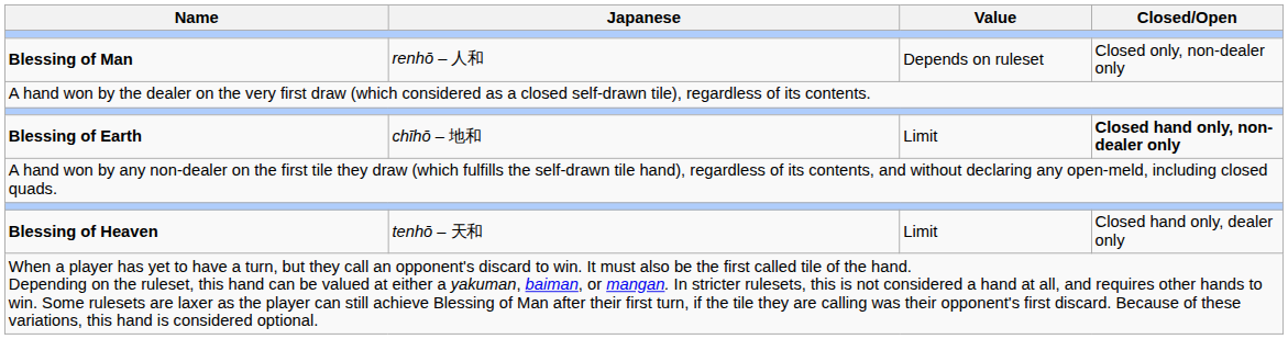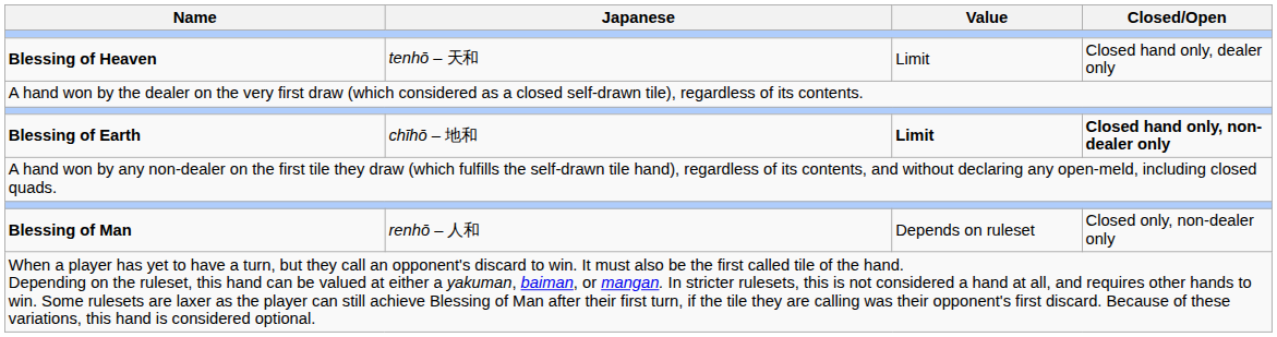rows swapped: Blessing of Heaven <-> Blessing of Man
Blessing of Earth | Value: normal -> bold
